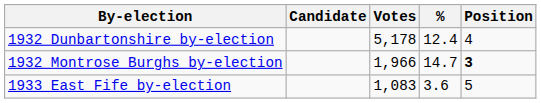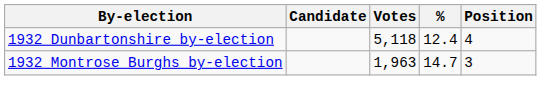1932 Dunbartonshire by-election | Votes: 5,178 -> 5,118
1932 Montrose Burghs by-election | Votes: 1,966 -> 1,963
1932 Montrose Burghs by-election | Position: bold -> normal
- row: 1933 East Fife by-election | 1,083 | 3.6 | 5
